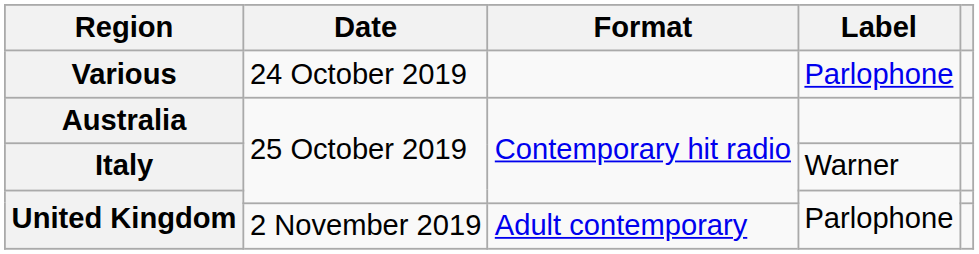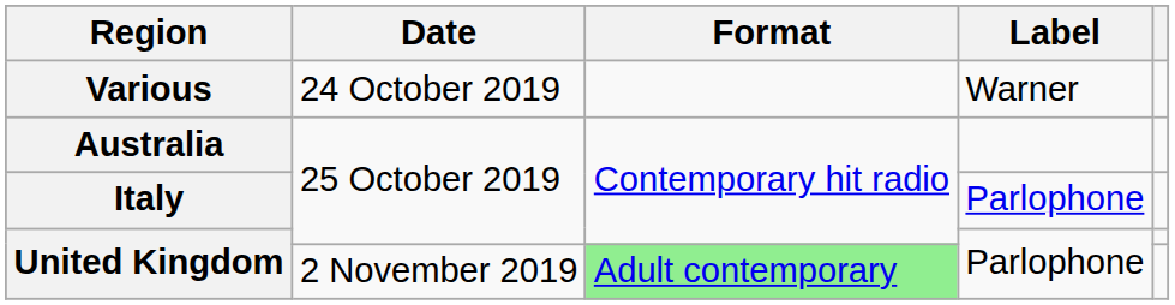Various | Label: Parlophone -> Warner
Italy | Label: Warner -> Parlophone
United Kingdom / 2 November 2019 | Format: no background -> lightgreen background
